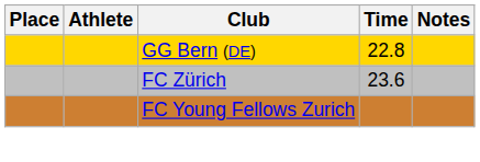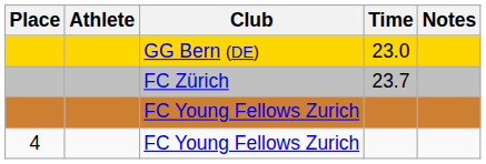GG Bern (DE) | Time: 22.8 -> 23.0
FC Zürich | Time: 23.6 -> 23.7
+ row: 4 | FC Young Fellows Zurich
